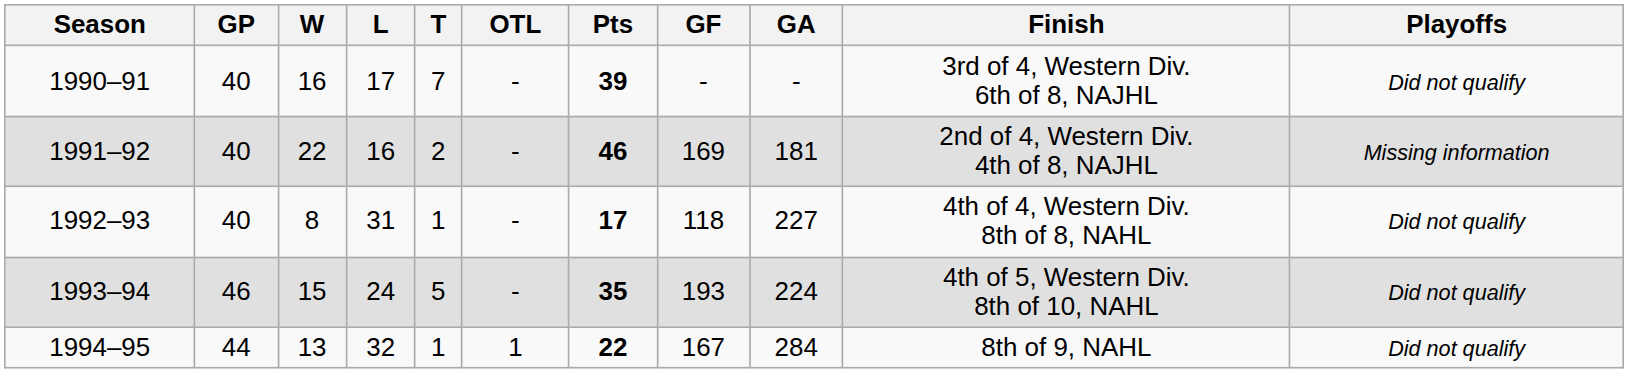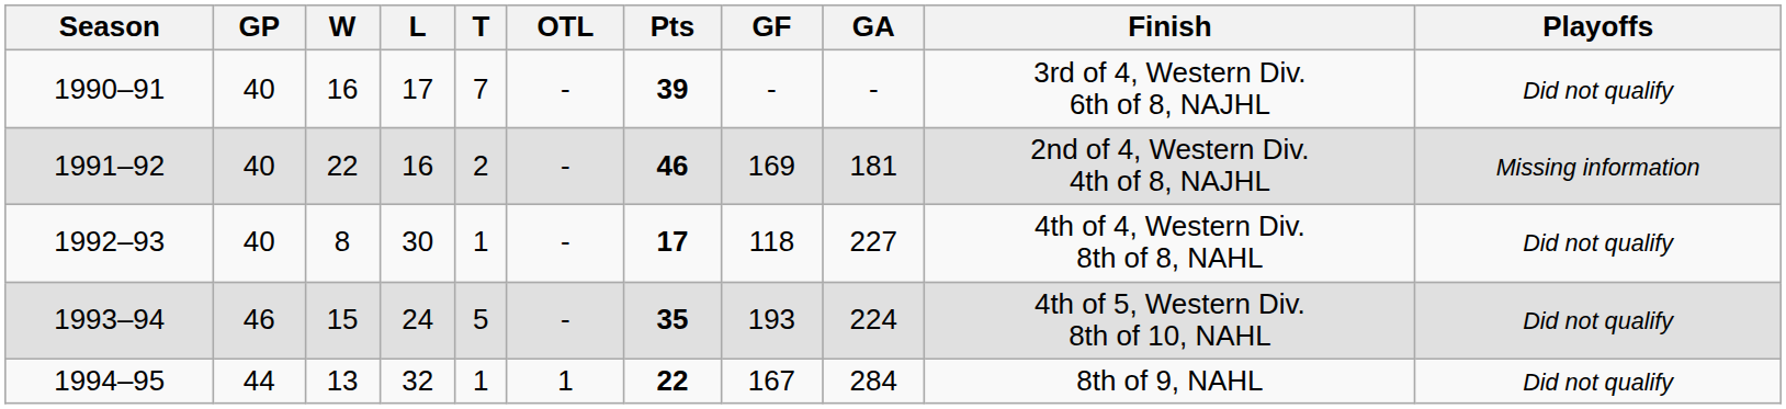1992–93 | L: 31 -> 30
